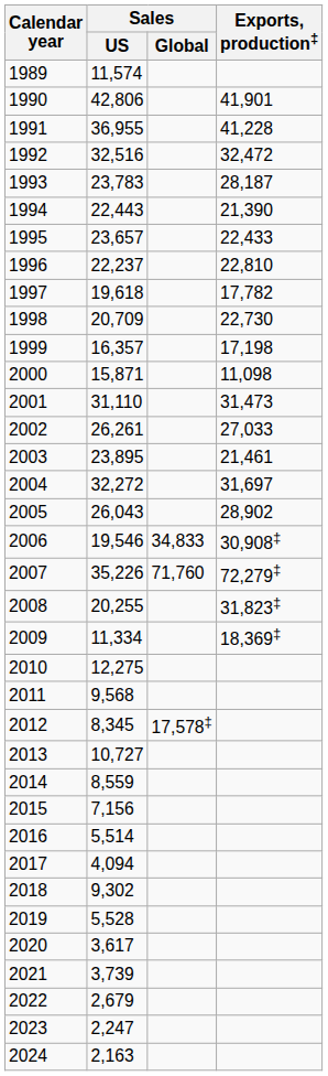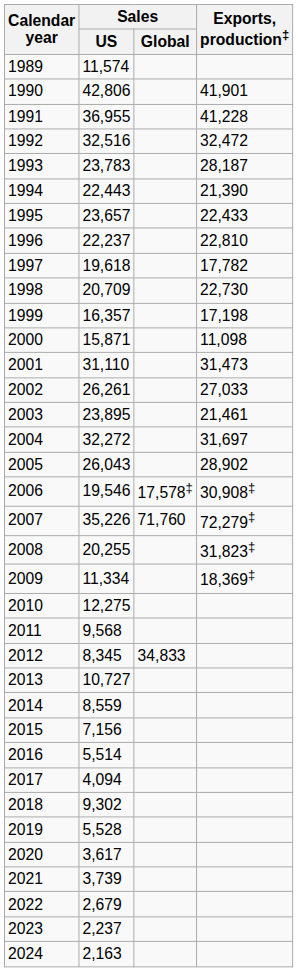2006 | Sales / Global: 34,833 -> 17,578‡
2012 | Sales / Global: 17,578‡ -> 34,833
2023 | Sales / US: 2,247 -> 2,237
